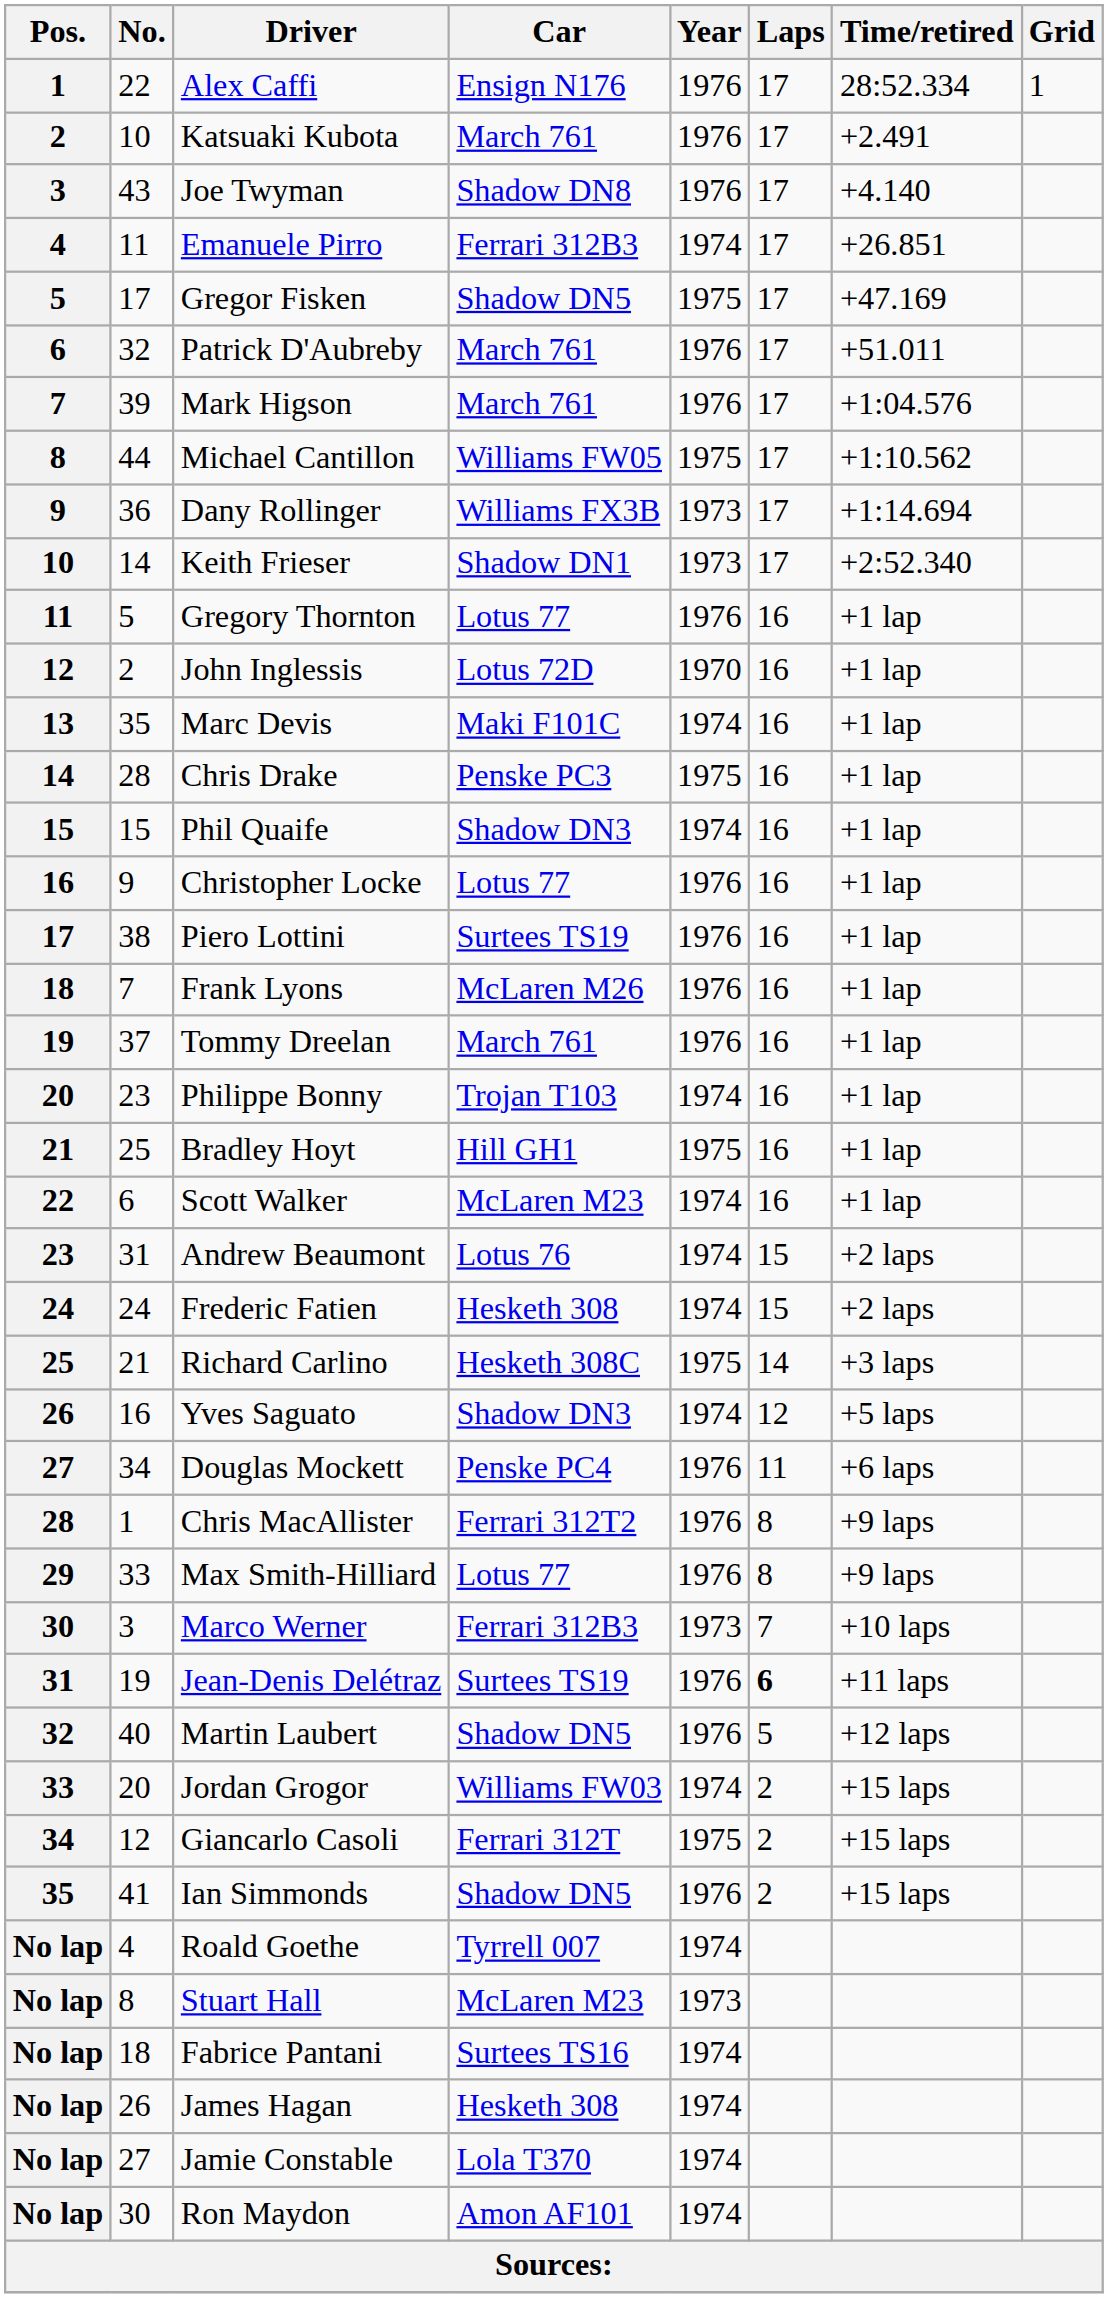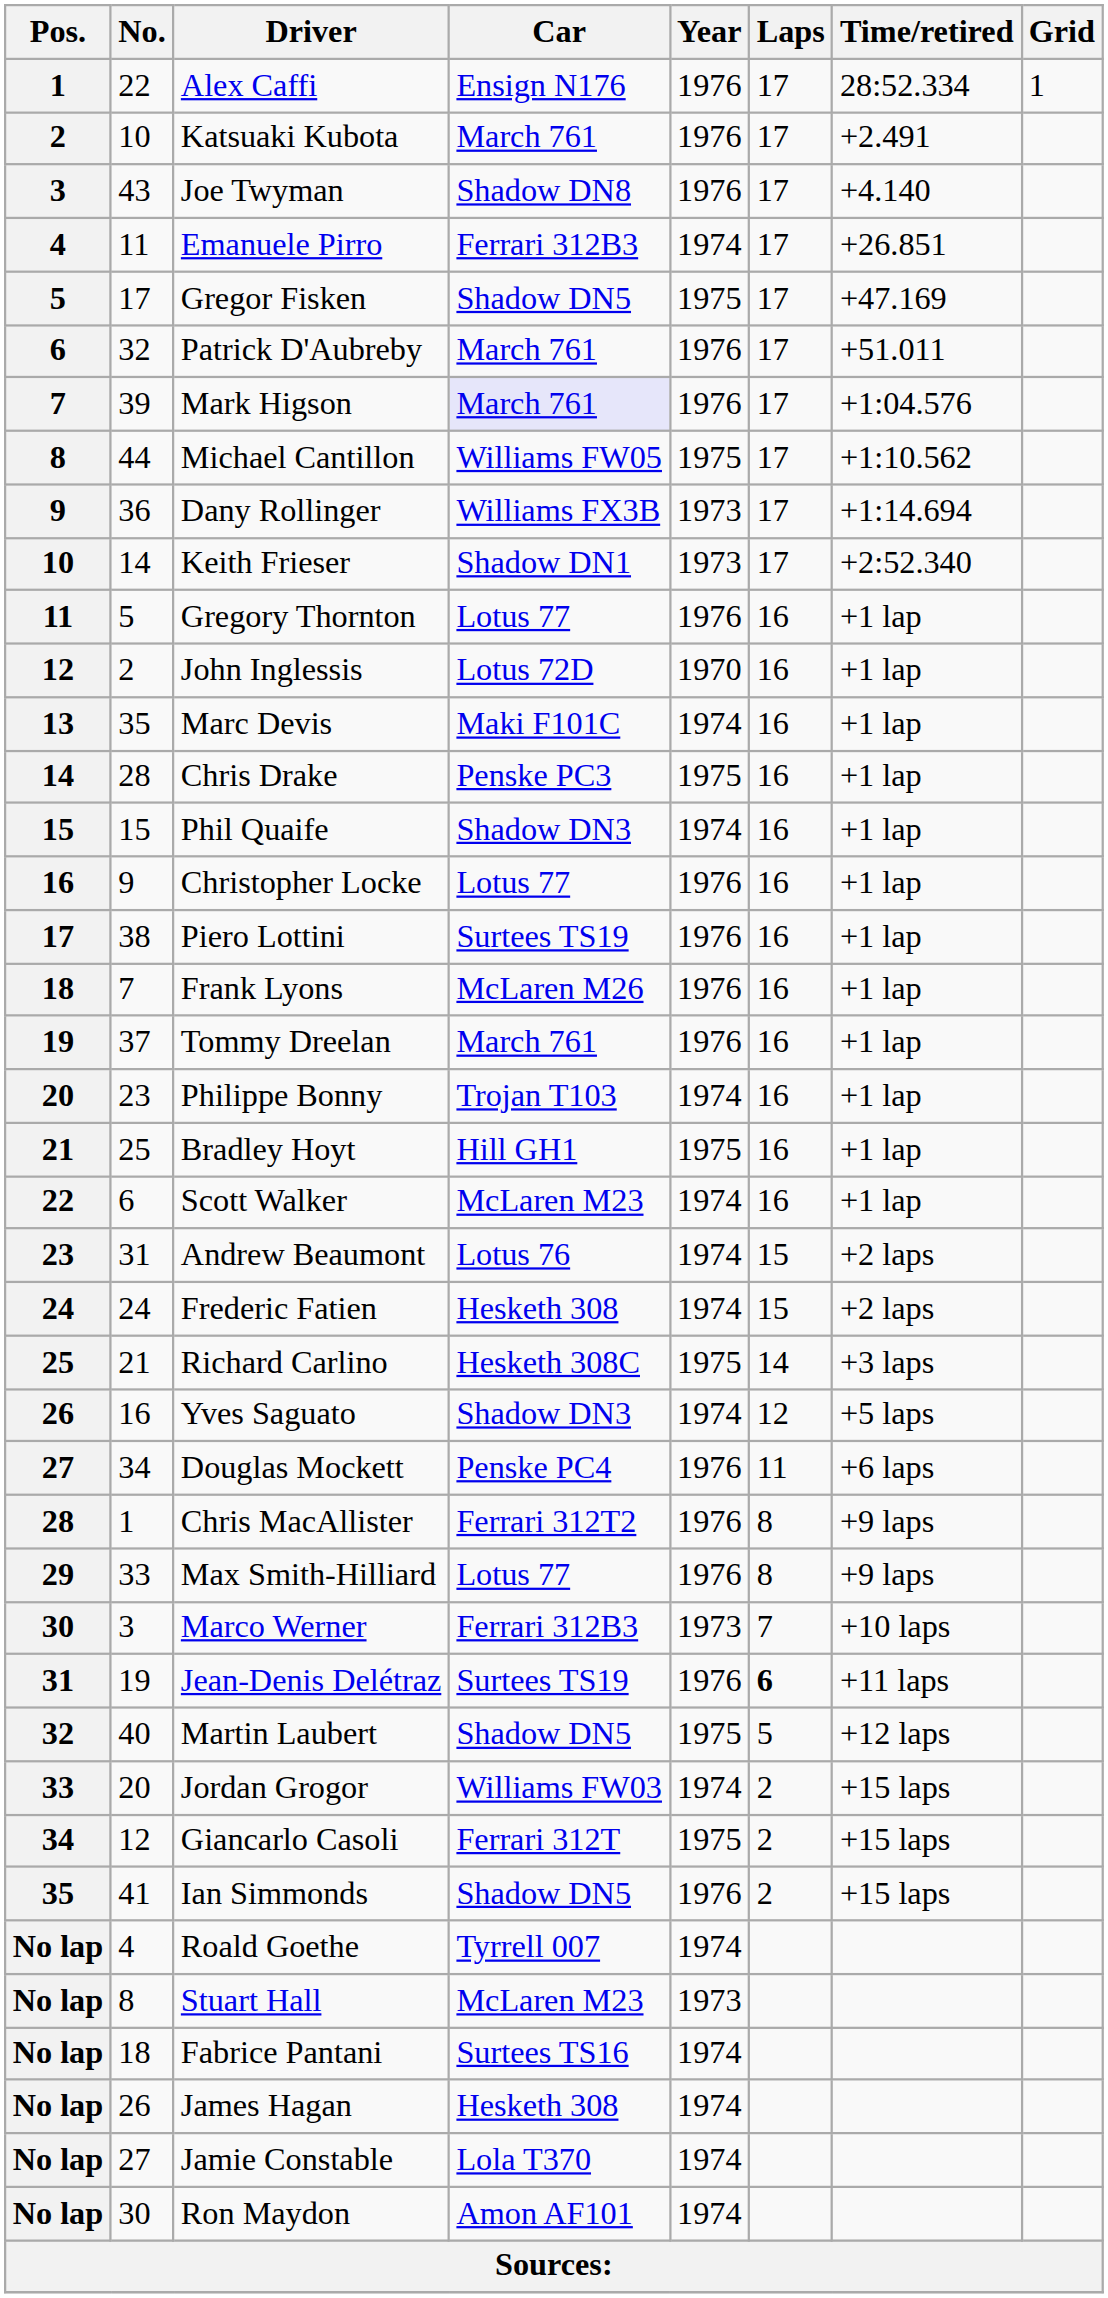Mark Higson | Car: no background -> lavender background
Martin Laubert | Year: 1976 -> 1975
